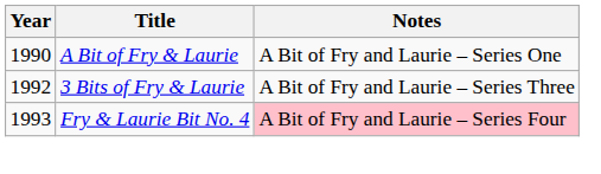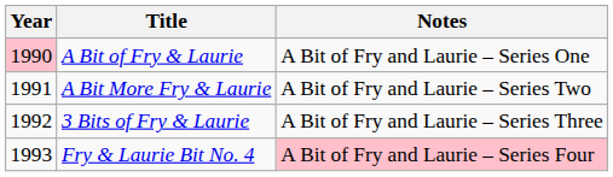A Bit of Fry & Laurie | Year: no background -> pink background
+ row: 1991 | A Bit More Fry & Laurie | A Bit of Fry and Laurie – Series Two
